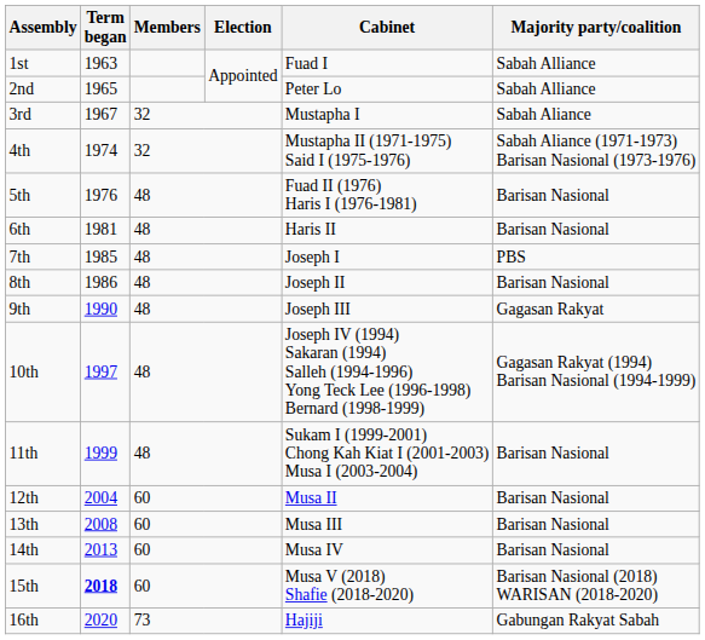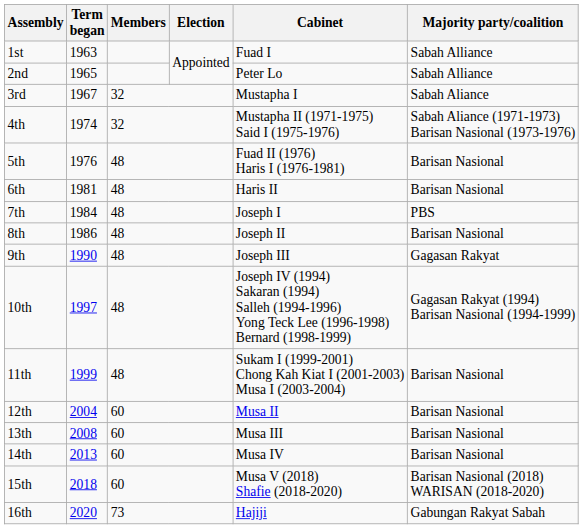7th | Term began: 1985 -> 1984
15th | Term began: bold -> normal
